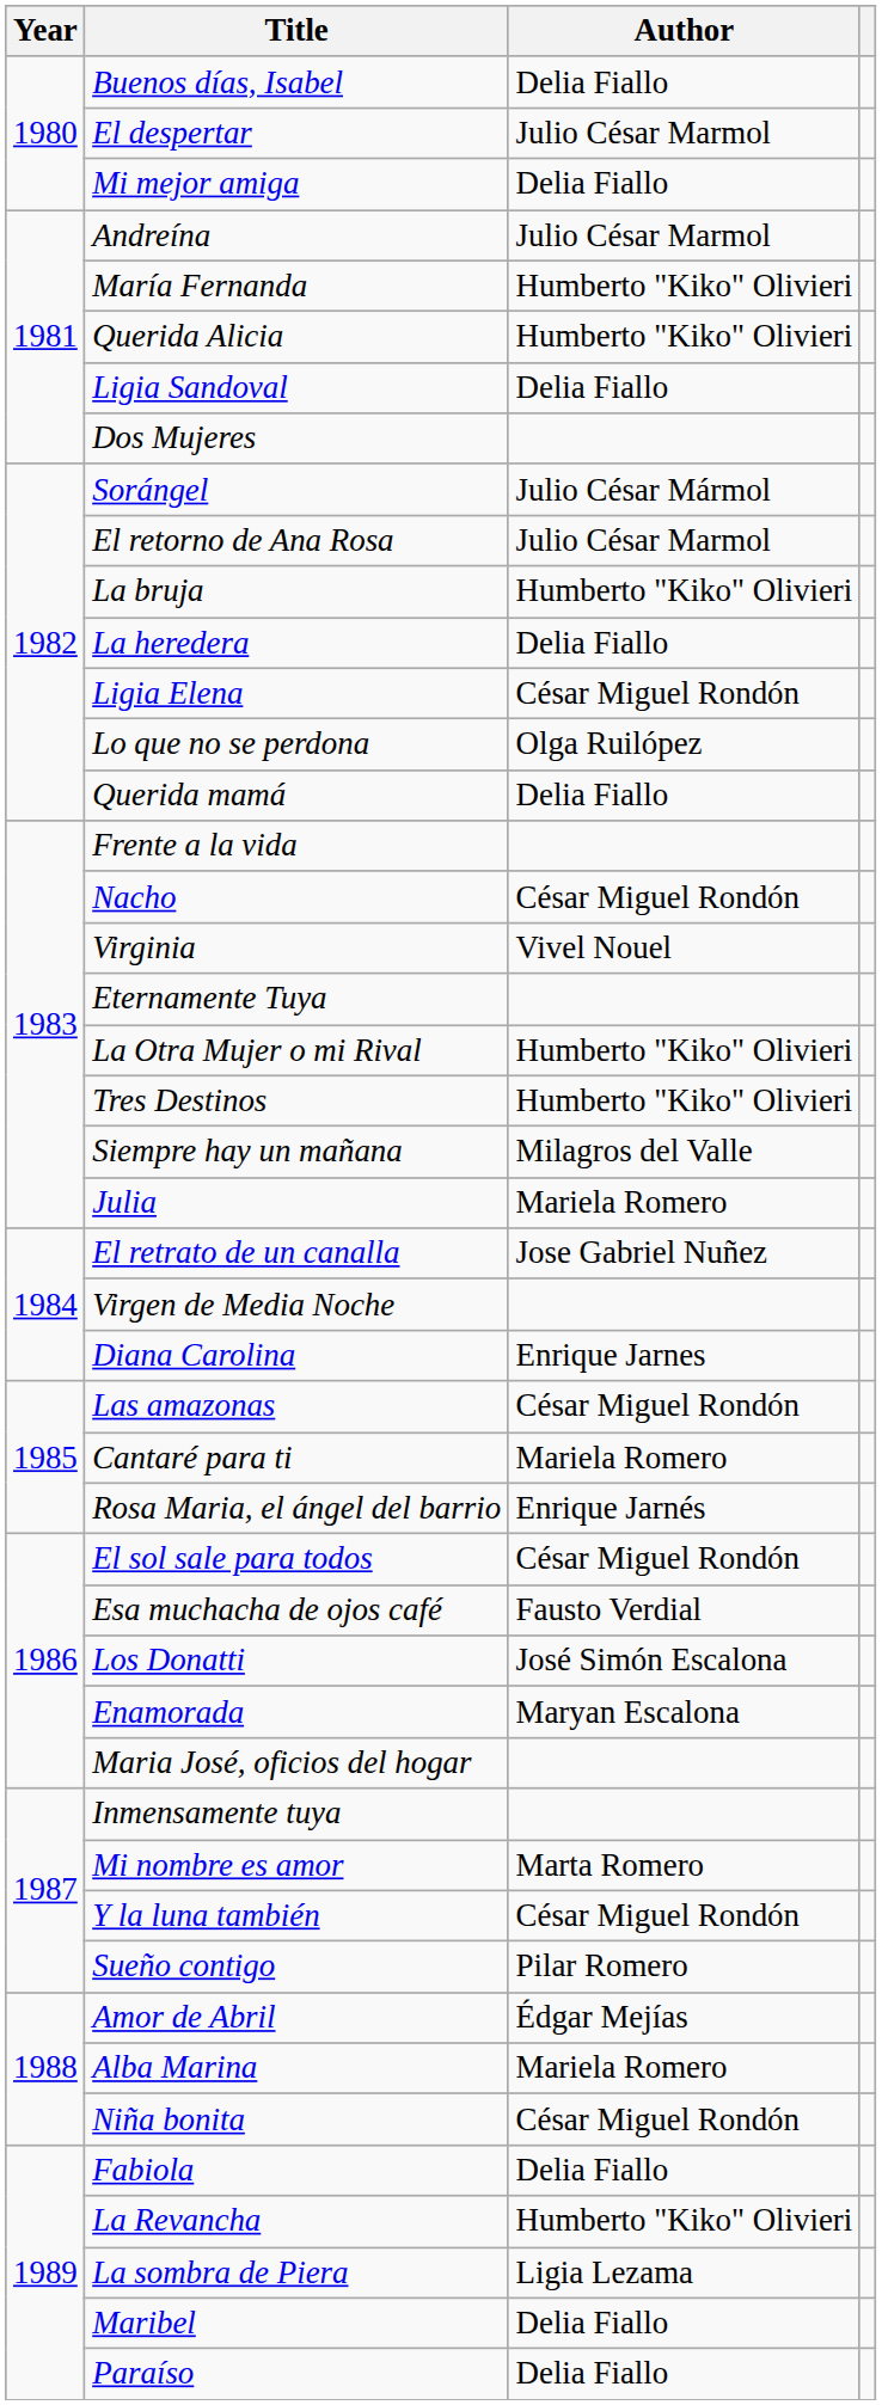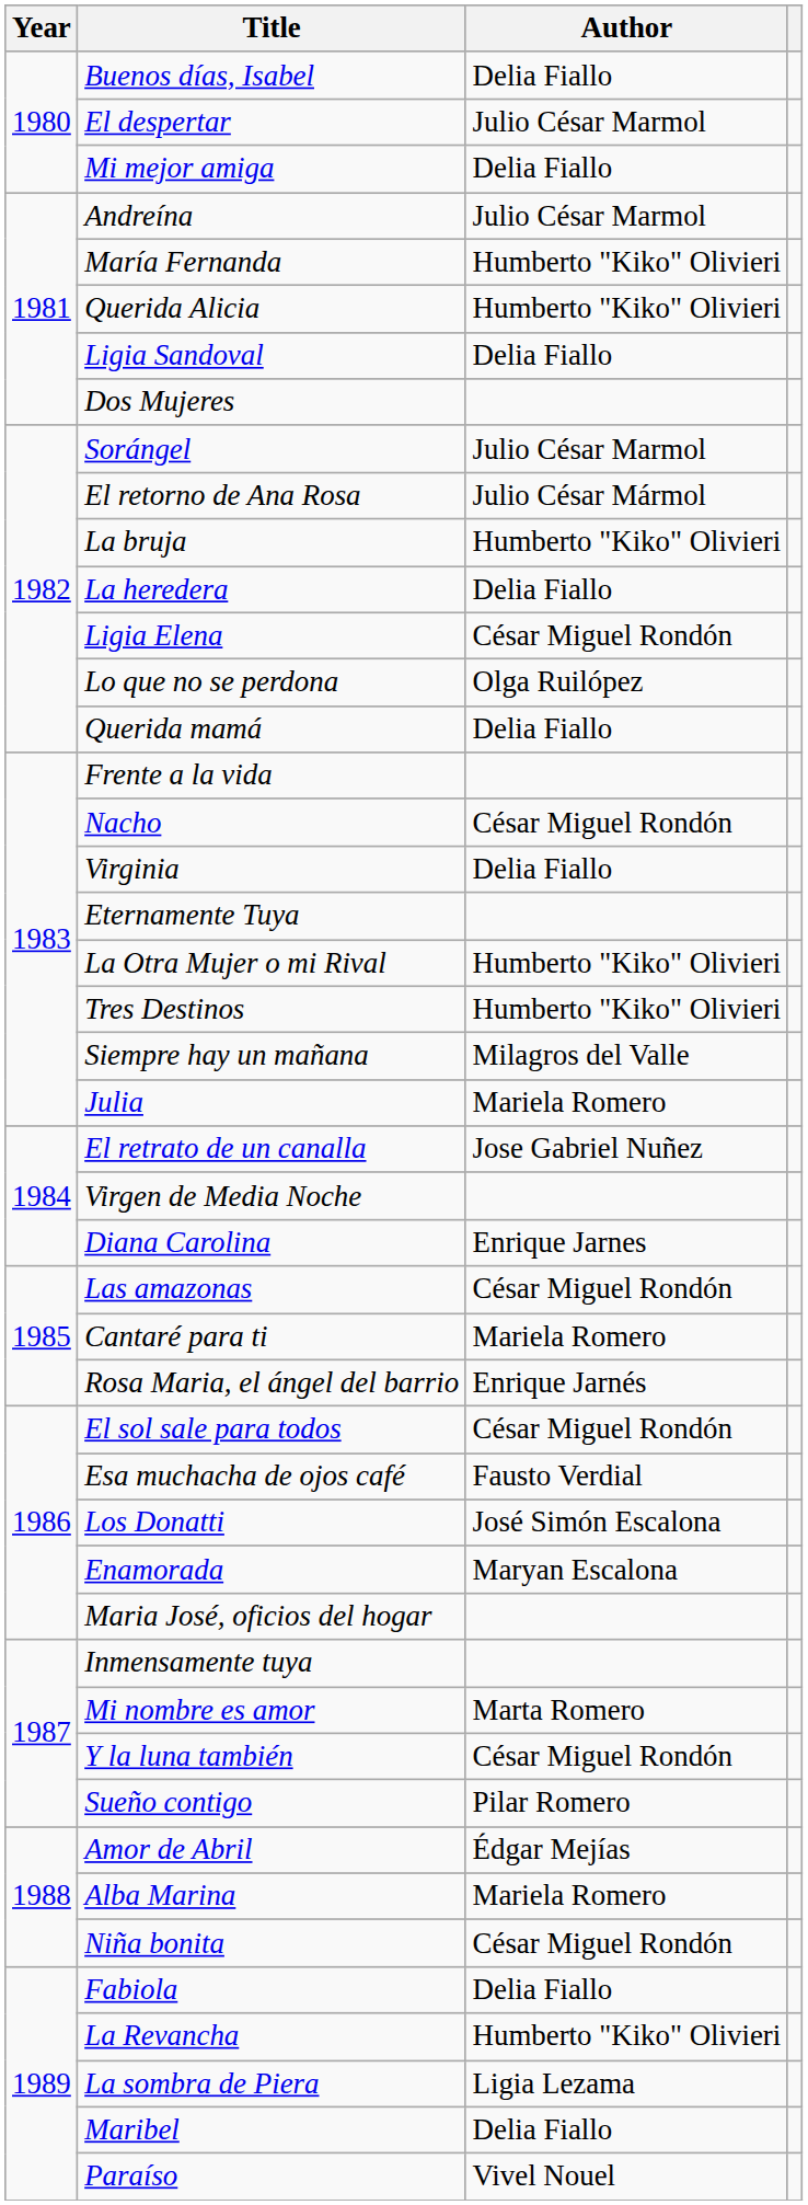Sorángel | Author: Julio César Mármol -> Julio César Marmol
El retorno de Ana Rosa | Author: Julio César Marmol -> Julio César Mármol
Virginia | Author: Vivel Nouel -> Delia Fiallo
Paraíso | Author: Delia Fiallo -> Vivel Nouel
